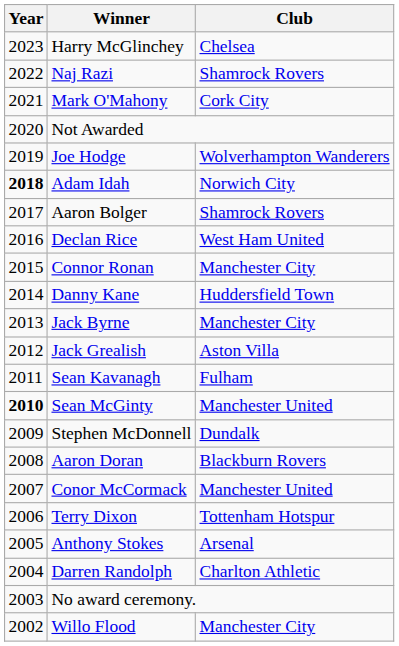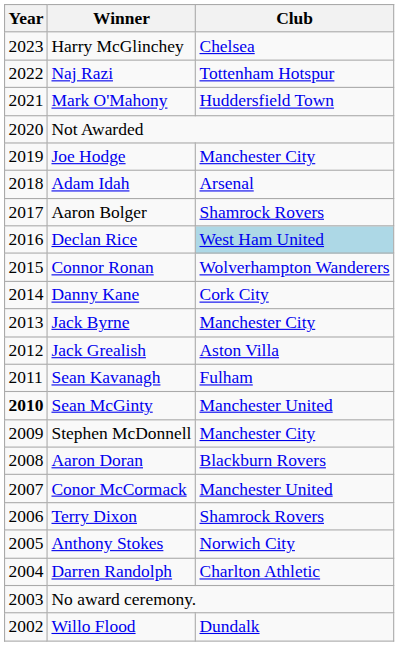Naj Razi | Club: Shamrock Rovers -> Tottenham Hotspur
Mark O'Mahony | Club: Cork City -> Huddersfield Town
Joe Hodge | Club: Wolverhampton Wanderers -> Manchester City
Adam Idah | Year: bold -> normal
Adam Idah | Club: Norwich City -> Arsenal
Declan Rice | Club: no background -> lightblue background
Connor Ronan | Club: Manchester City -> Wolverhampton Wanderers
Danny Kane | Club: Huddersfield Town -> Cork City
Stephen McDonnell | Club: Dundalk -> Manchester City
Terry Dixon | Club: Tottenham Hotspur -> Shamrock Rovers
Anthony Stokes | Club: Arsenal -> Norwich City
Willo Flood | Club: Manchester City -> Dundalk
